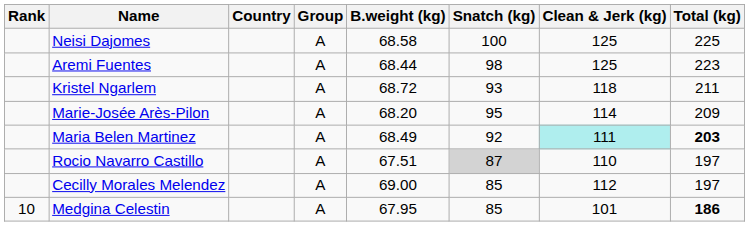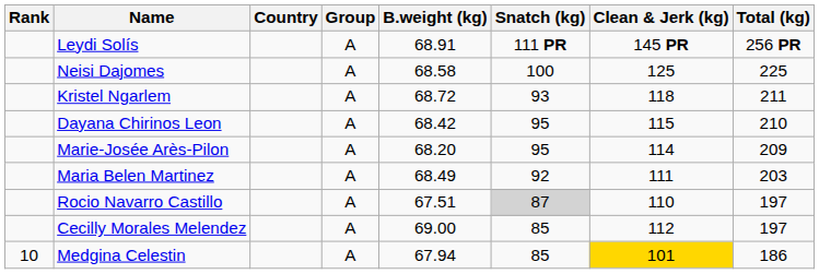+ row: Leydi Solís | A | 68.91 | 111 PR | 145 PR | 256 PR
- row: Aremi Fuentes | A | 68.44 | 98 | 125 | 223
+ row: Dayana Chirinos Leon | A | 68.42 | 95 | 115 | 210
Maria Belen Martinez | Clean & Jerk (kg): paleturquoise background -> no background
Maria Belen Martinez | Total (kg): bold -> normal
Medgina Celestin | B.weight (kg): 67.95 -> 67.94
Medgina Celestin | Clean & Jerk (kg): no background -> gold background
Medgina Celestin | Total (kg): bold -> normal
